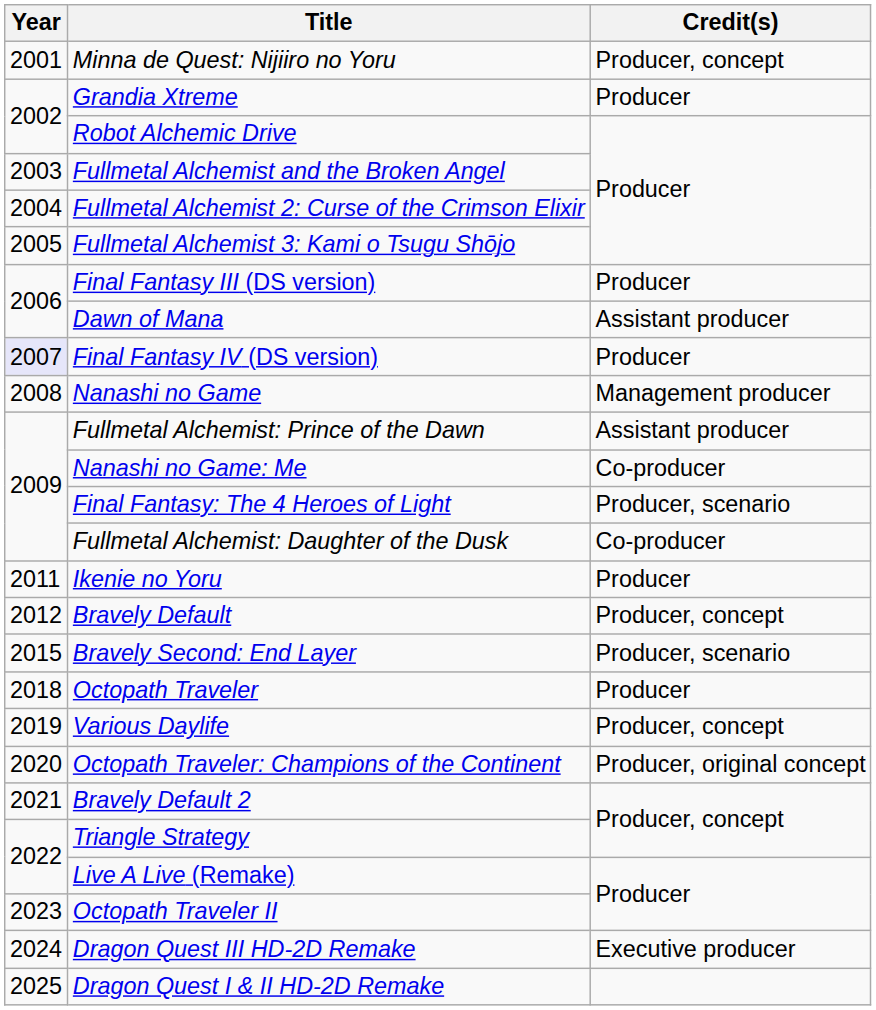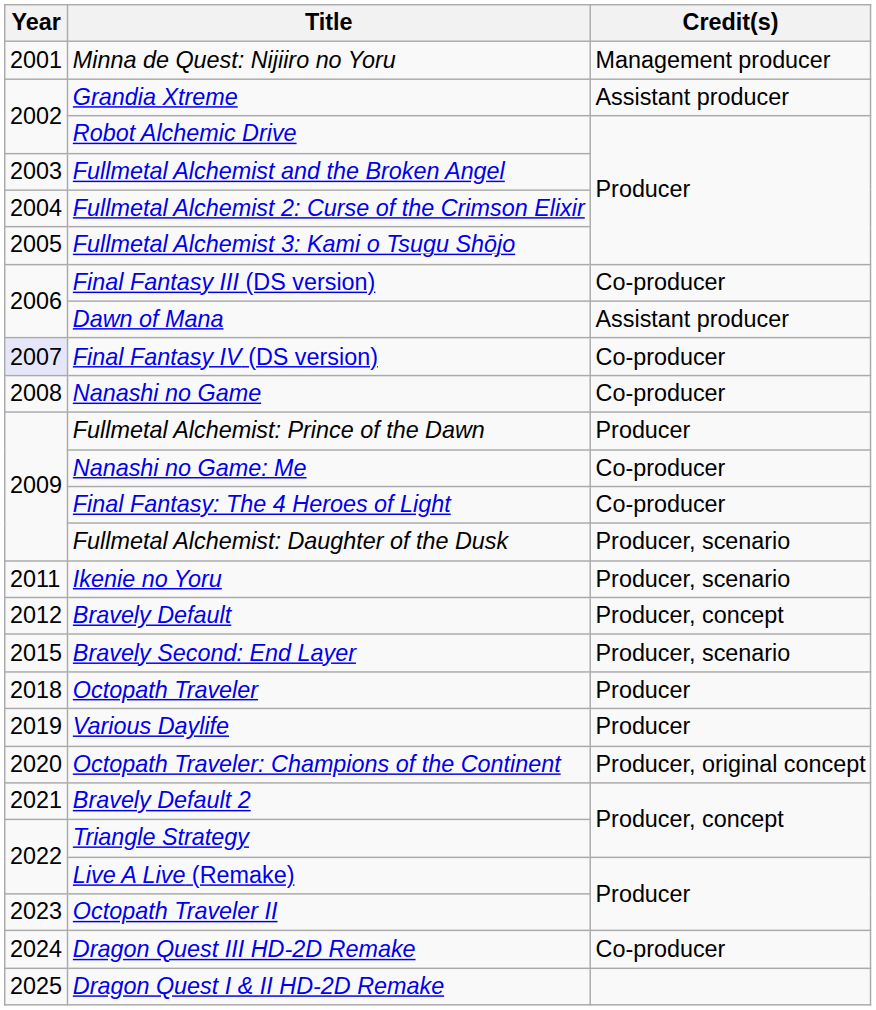Minna de Quest: Nijiiro no Yoru | Credit(s): Producer, concept -> Management producer
Grandia Xtreme | Credit(s): Producer -> Assistant producer
Final Fantasy III (DS version) | Credit(s): Producer -> Co-producer
Final Fantasy IV (DS version) | Credit(s): Producer -> Co-producer
Nanashi no Game | Credit(s): Management producer -> Co-producer
Fullmetal Alchemist: Prince of the Dawn | Credit(s): Assistant producer -> Producer
Final Fantasy: The 4 Heroes of Light | Credit(s): Producer, scenario -> Co-producer
Fullmetal Alchemist: Daughter of the Dusk | Credit(s): Co-producer -> Producer, scenario
Ikenie no Yoru | Credit(s): Producer -> Producer, scenario
Various Daylife | Credit(s): Producer, concept -> Producer
Dragon Quest III HD-2D Remake | Credit(s): Executive producer -> Co-producer
